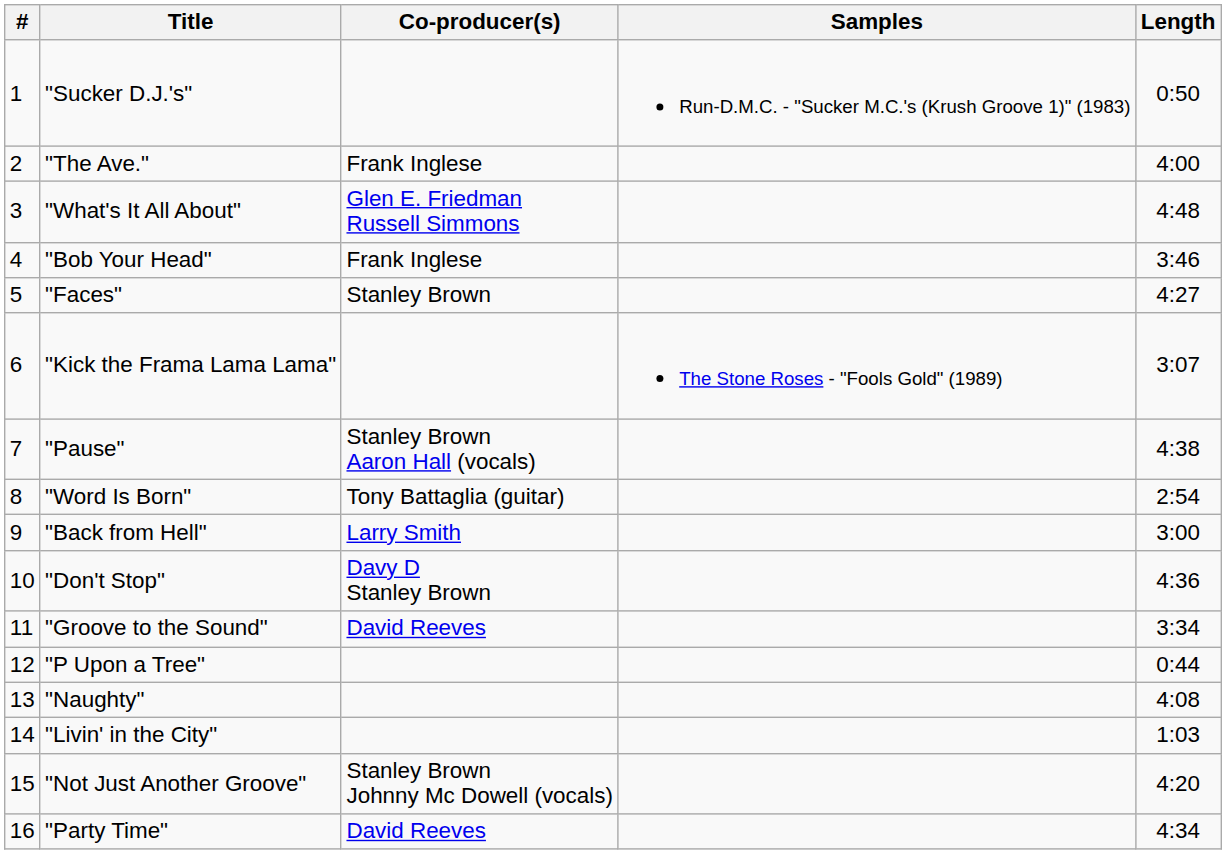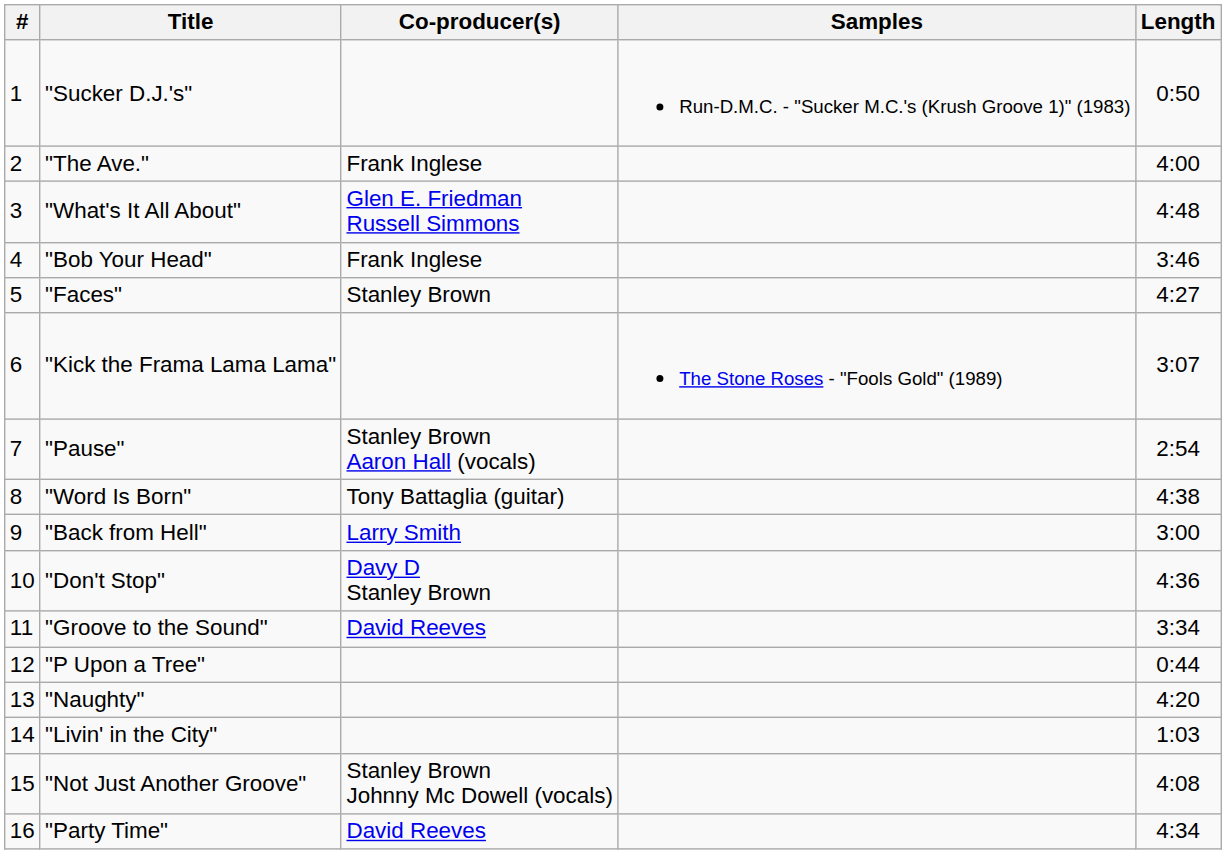"Pause" | Length: 4:38 -> 2:54
"Word Is Born" | Length: 2:54 -> 4:38
"Naughty" | Length: 4:08 -> 4:20
"Not Just Another Groove" | Length: 4:20 -> 4:08
